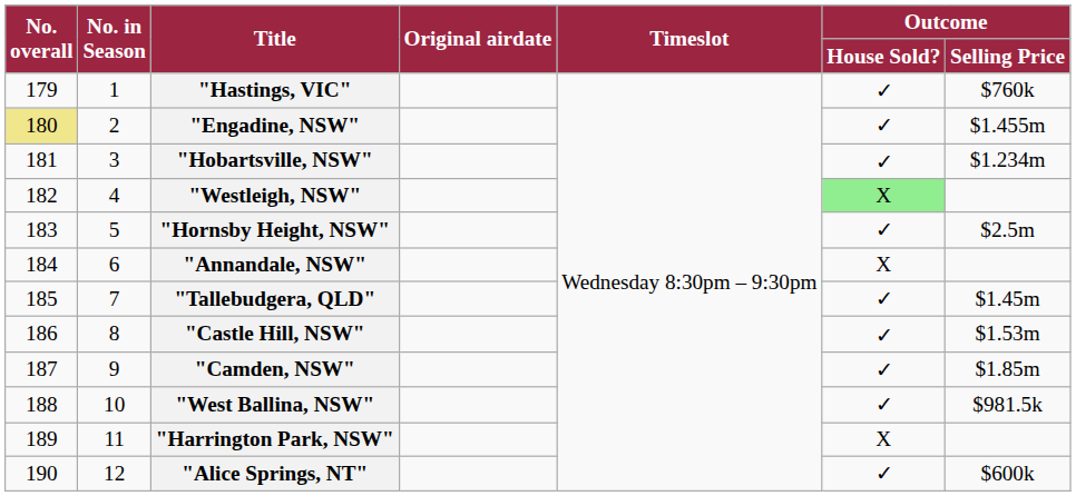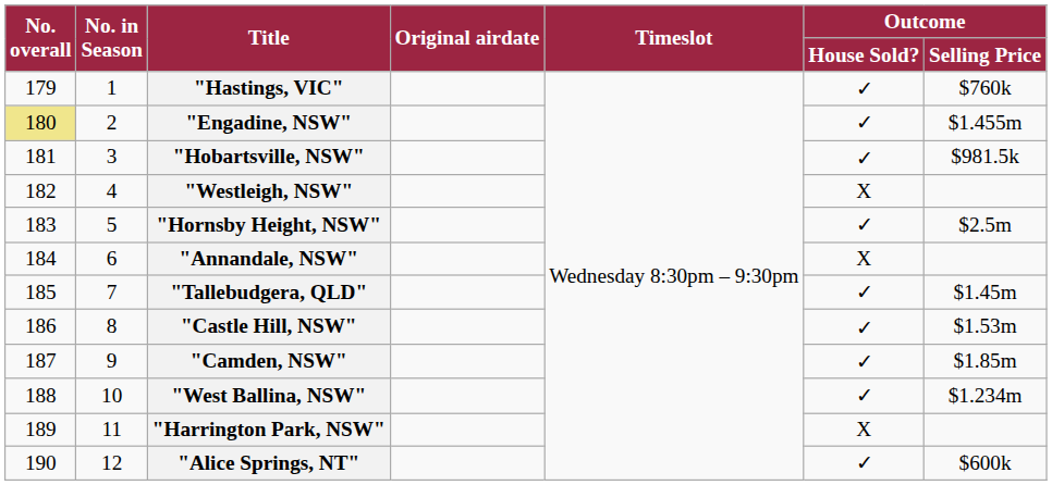"Hobartsville, NSW" | Outcome / Selling Price: $1.234m -> $981.5k
"Westleigh, NSW" | Outcome / House Sold?: lightgreen background -> no background
"West Ballina, NSW" | Outcome / Selling Price: $981.5k -> $1.234m
